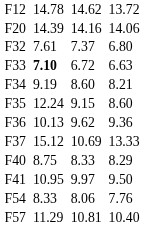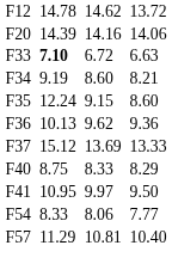- row: F32 | 7.61 | 7.37 | 6.80
F37 | column 5: 10.69 -> 13.69
F54 | column 7: 7.76 -> 7.77
